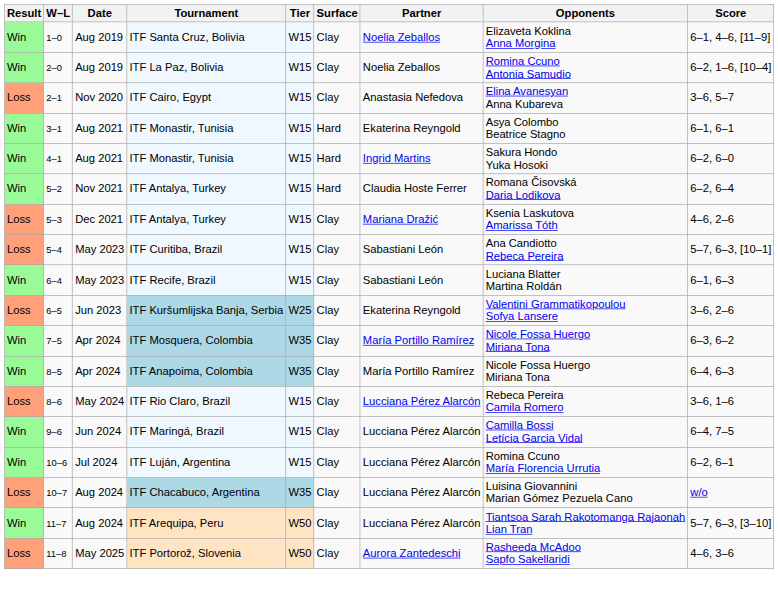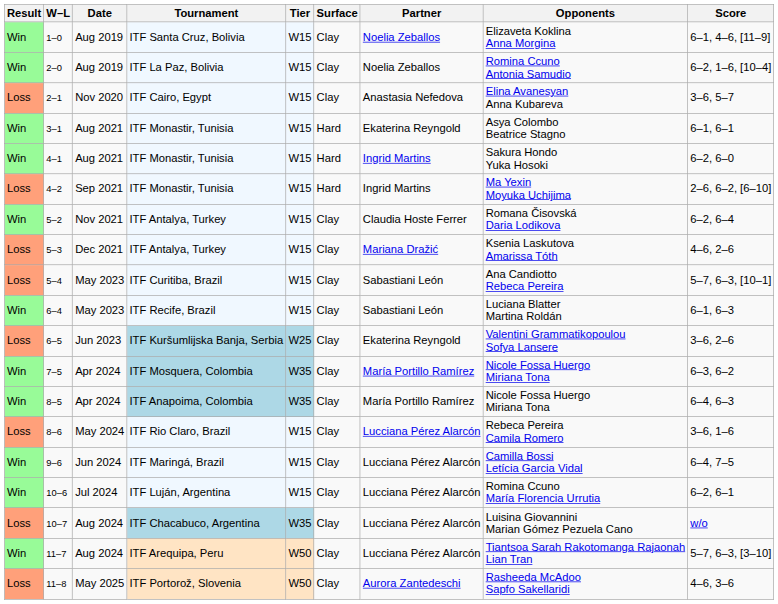+ row: Loss | 4–2 | Sep 2021 | ITF Monastir, Tunisia | W15 | Hard | Ingrid Martins | Ma Yexin Moyuka Uchijima | 2–6, 6–2, [6–10]
5–2 | Surface: Hard -> Clay
